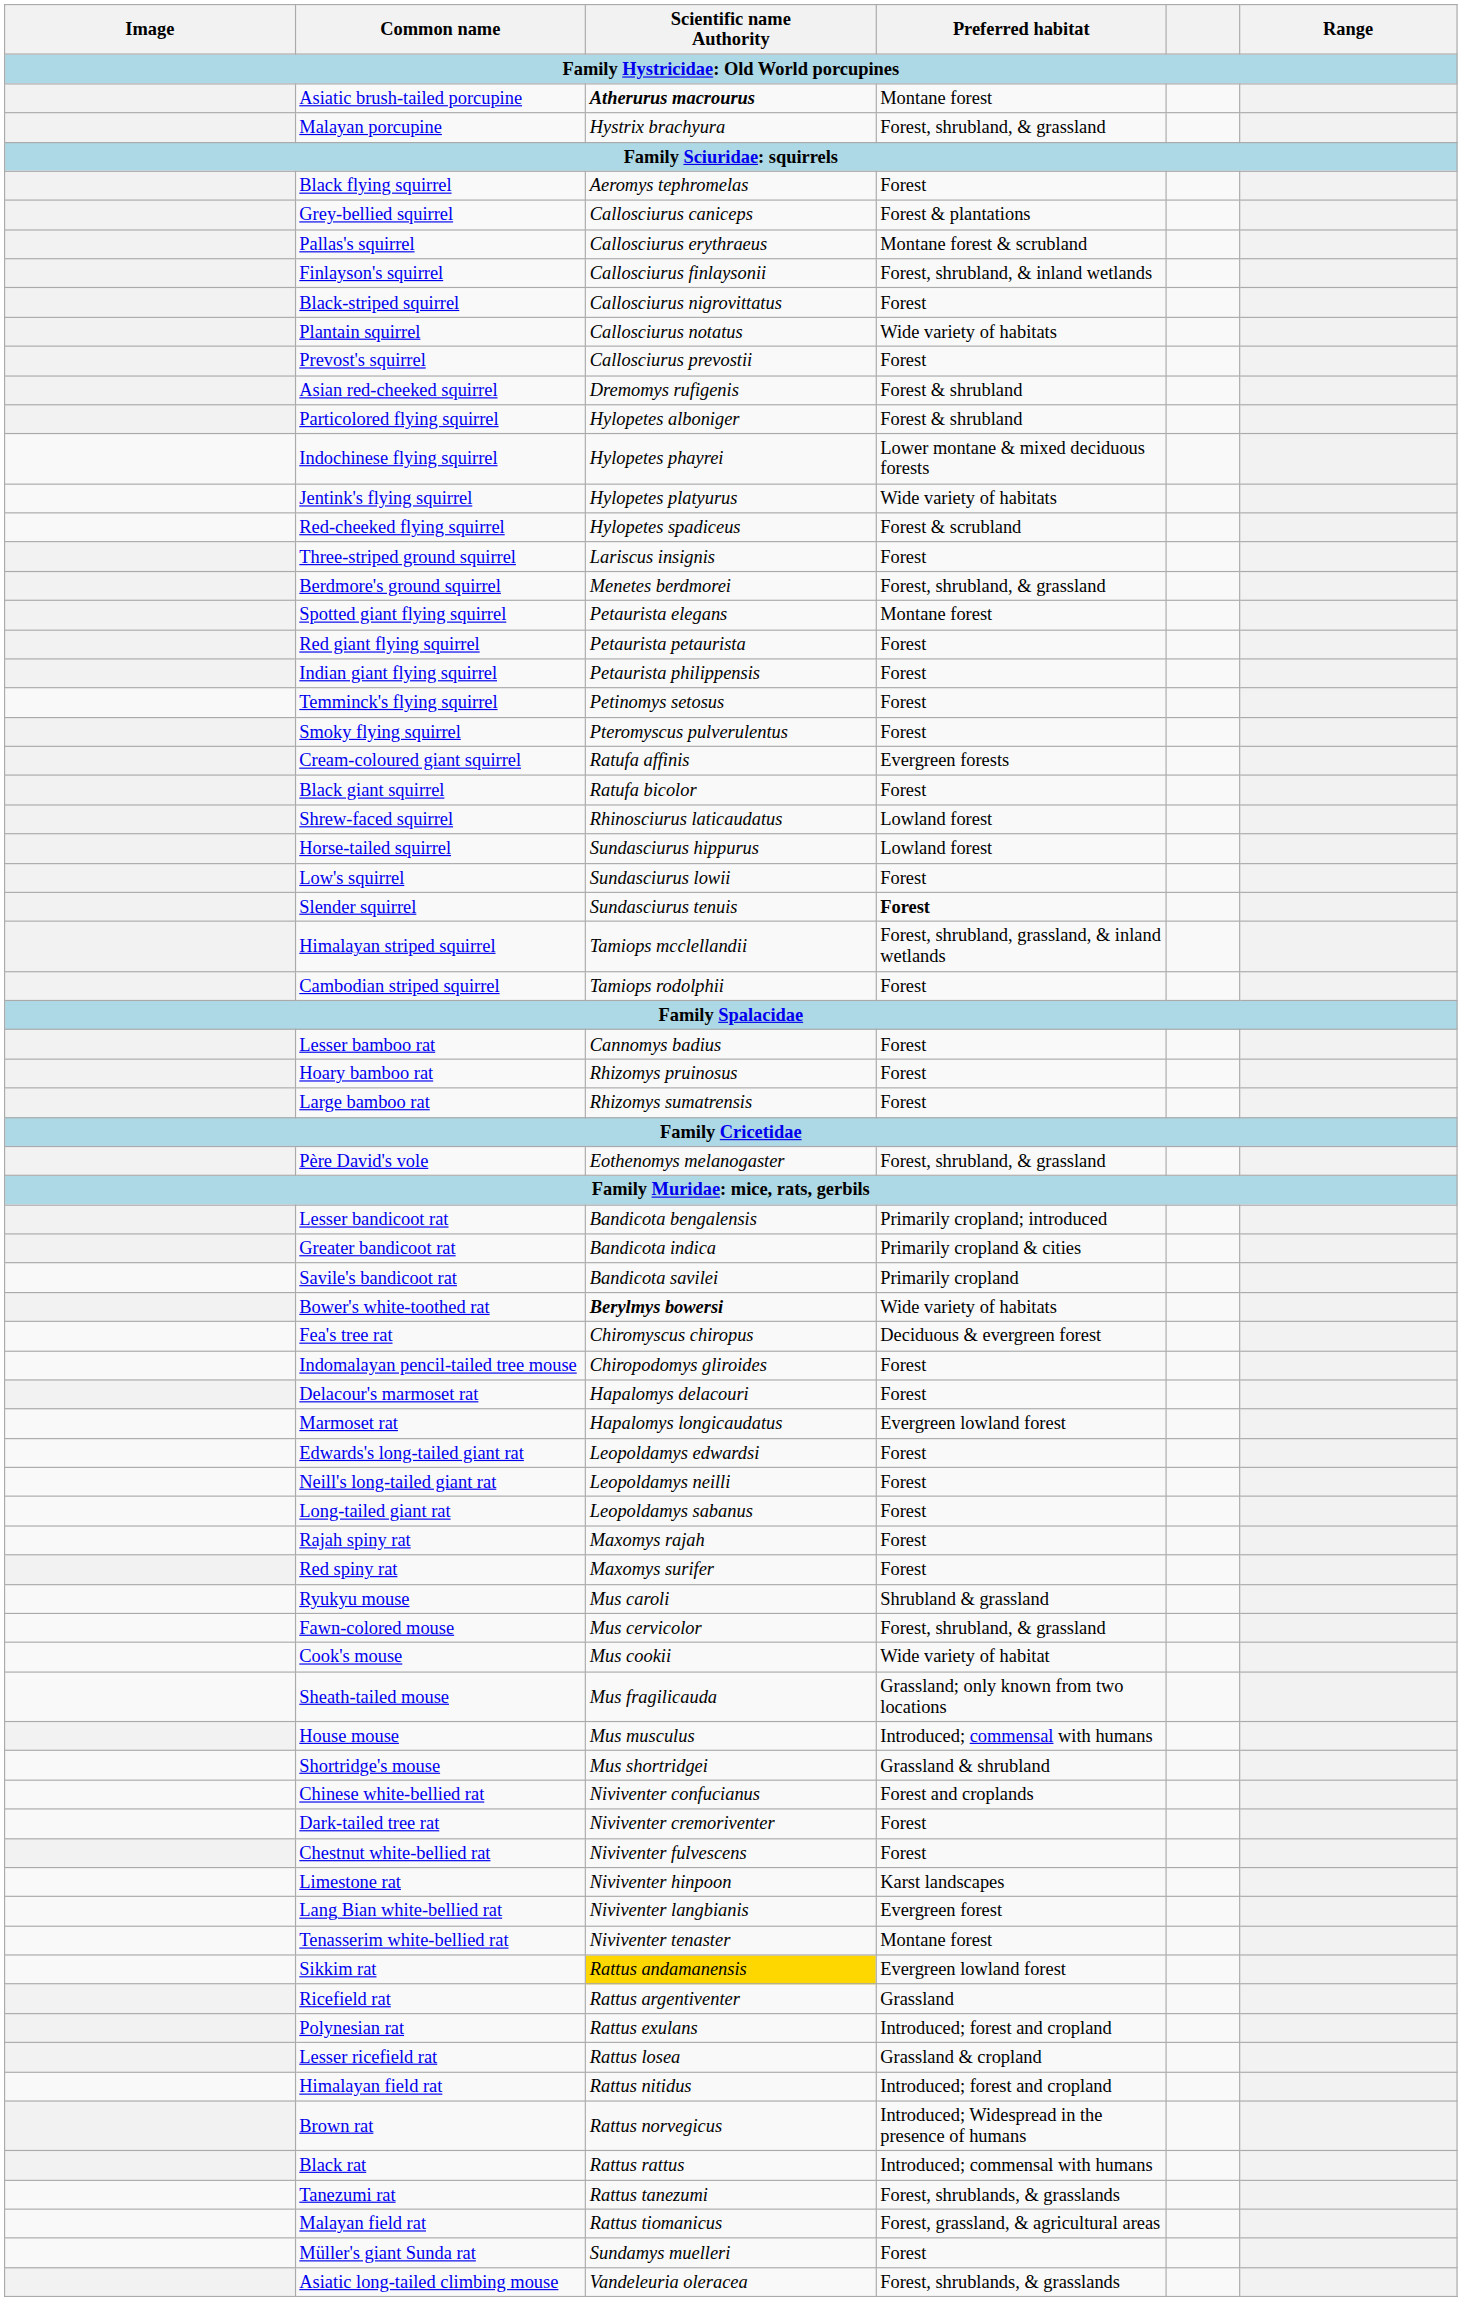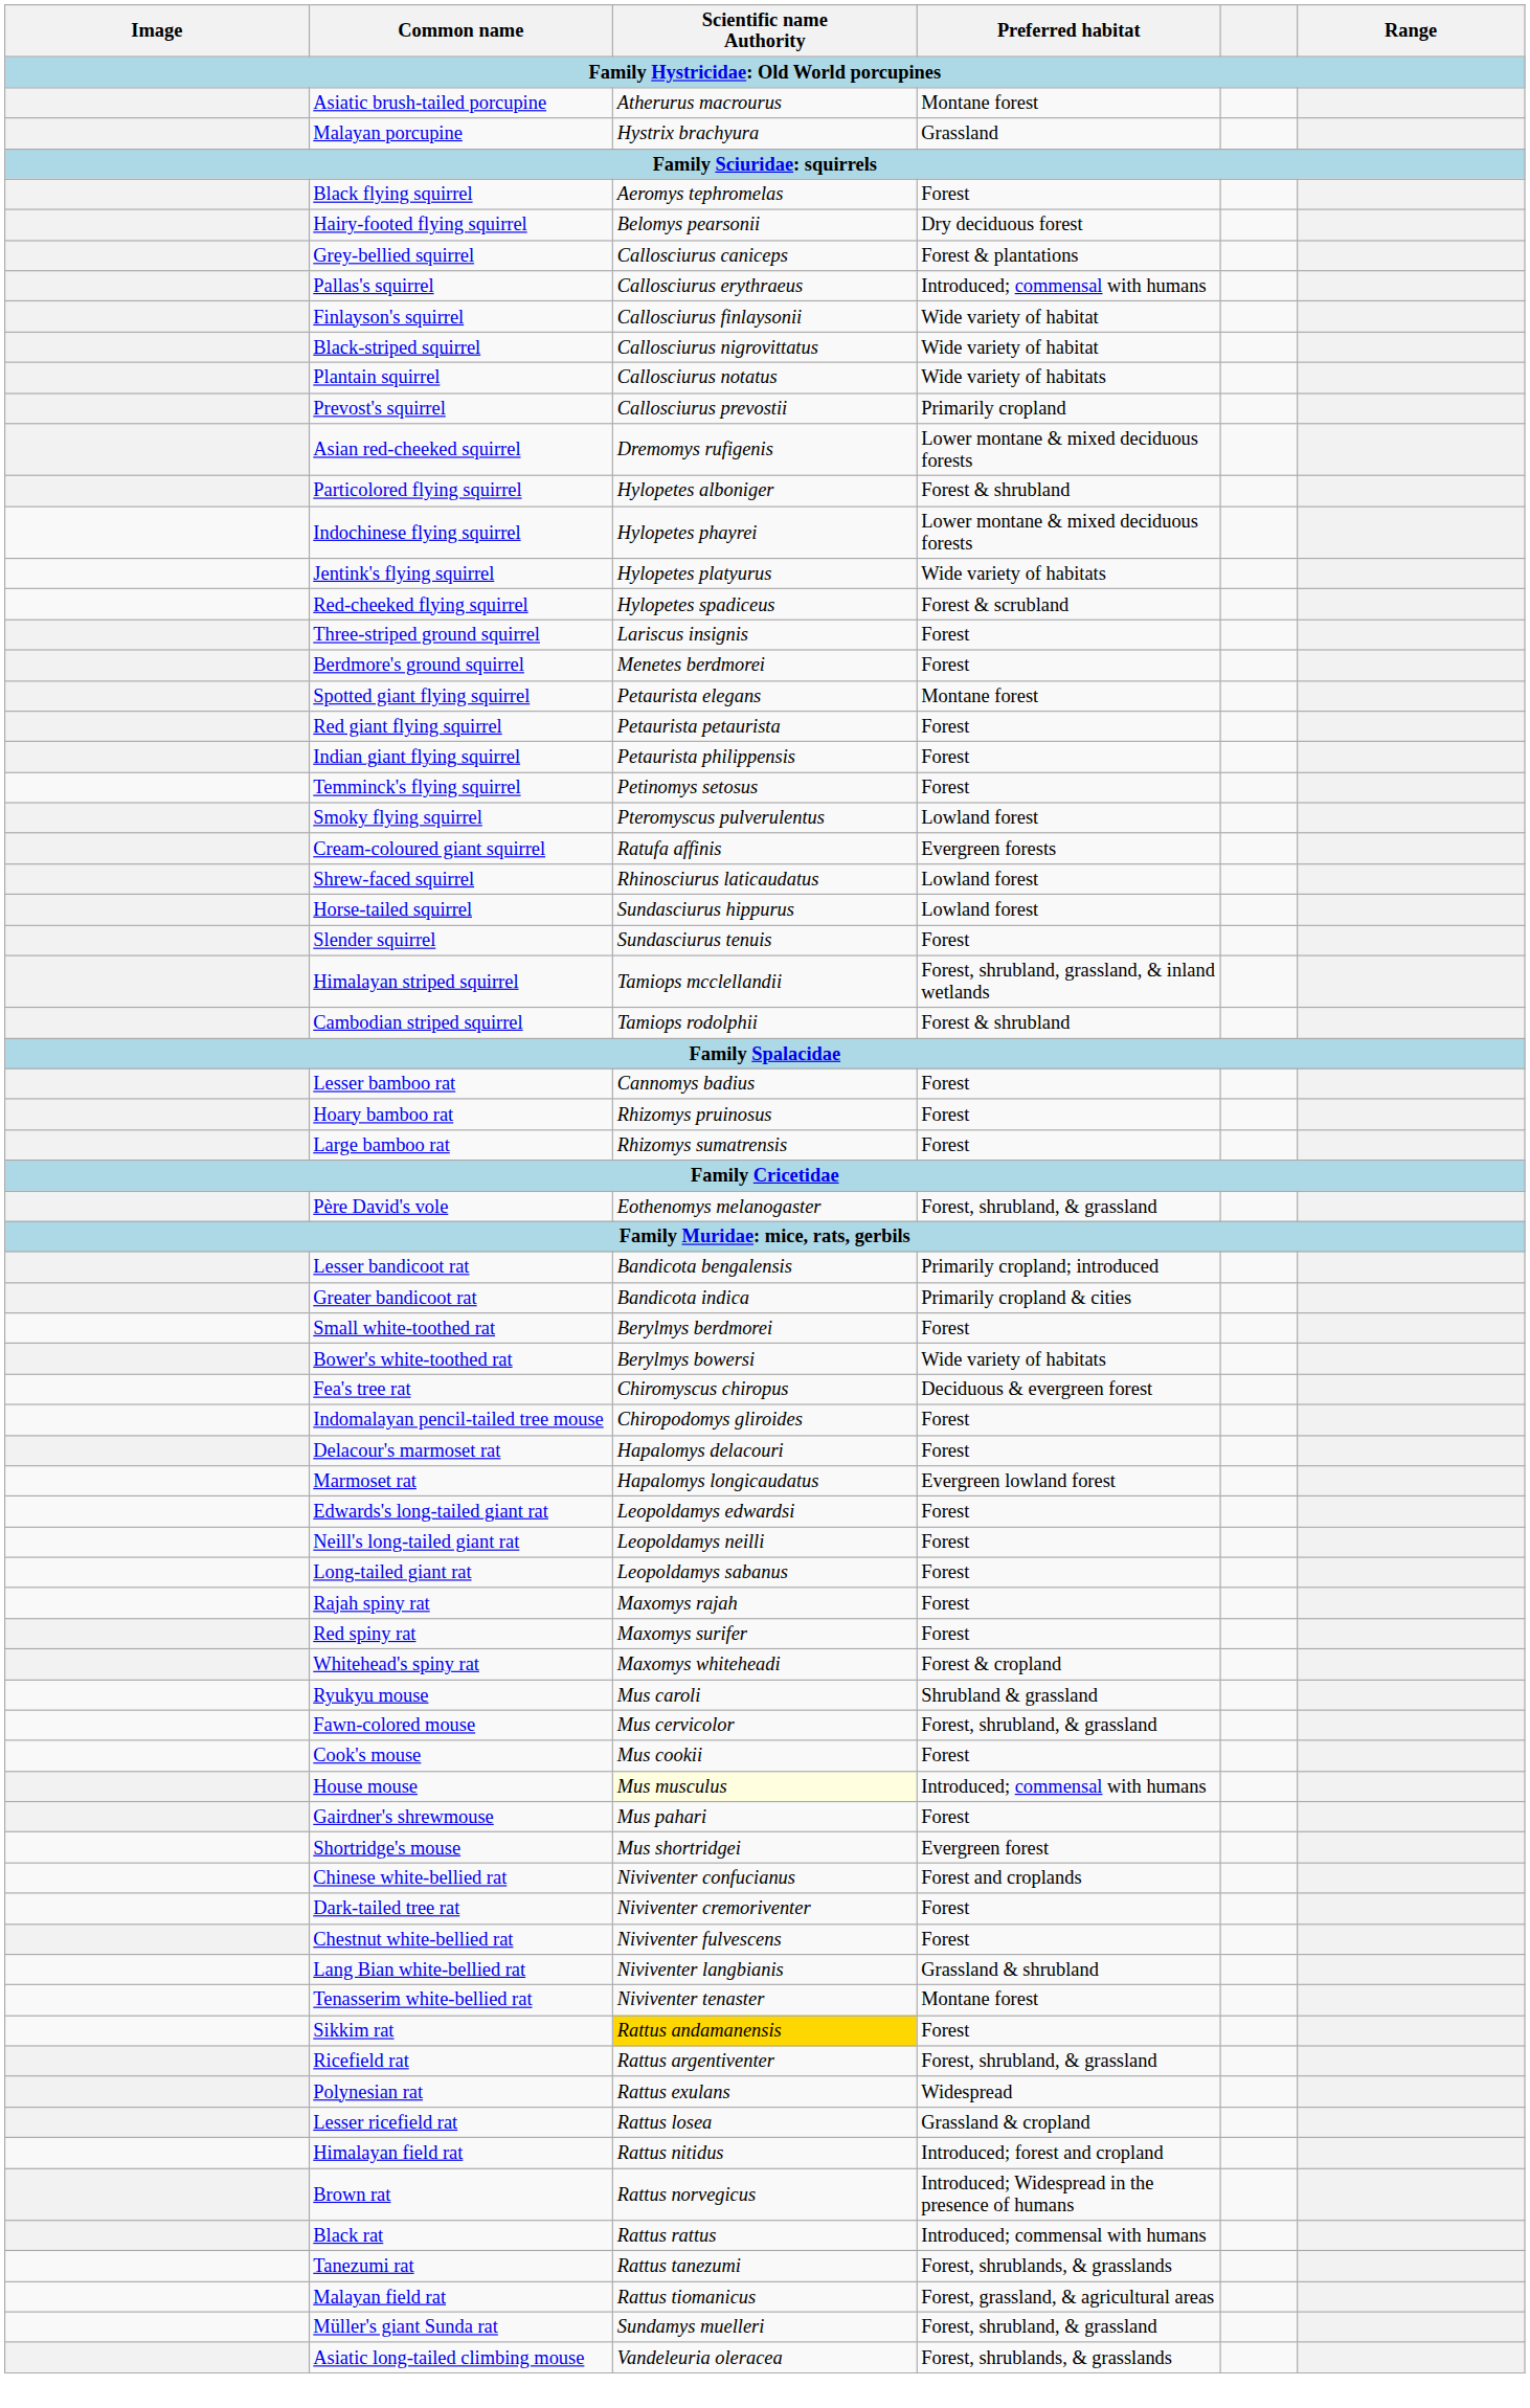Asiatic brush-tailed porcupine | Scientific name Authority: bold -> normal
Malayan porcupine | Preferred habitat: Forest, shrubland, & grassland -> Grassland
+ row: Hairy-footed flying squirrel | Belomys pearsonii | Dry deciduous forest
Pallas's squirrel | Preferred habitat: Montane forest & scrubland -> Introduced; commensal with humans
Finlayson's squirrel | Preferred habitat: Forest, shrubland, & inland wetlands -> Wide variety of habitat
Black-striped squirrel | Preferred habitat: Forest -> Wide variety of habitat
Prevost's squirrel | Preferred habitat: Forest -> Primarily cropland
Asian red-cheeked squirrel | Preferred habitat: Forest & shrubland -> Lower montane & mixed deciduous forests
Berdmore's ground squirrel | Preferred habitat: Forest, shrubland, & grassland -> Forest
Smoky flying squirrel | Preferred habitat: Forest -> Lowland forest
- row: Black giant squirrel | Ratufa bicolor | Forest
- row: Low's squirrel | Sundasciurus lowii | Forest
Slender squirrel | Preferred habitat: bold -> normal
Cambodian striped squirrel | Preferred habitat: Forest -> Forest & shrubland
- row: Savile's bandicoot rat | Bandicota savilei | Primarily cropland
+ row: Small white-toothed rat | Berylmys berdmorei | Forest
Bower's white-toothed rat | Scientific name Authority: bold -> normal
+ row: Whitehead's spiny rat | Maxomys whiteheadi | Forest & cropland
Cook's mouse | Preferred habitat: Wide variety of habitat -> Forest
- row: Sheath-tailed mouse | Mus fragilicauda | Grassland; only known from two locations
House mouse | Scientific name Authority: no background -> lightyellow background
+ row: Gairdner's shrewmouse | Mus pahari | Forest
Shortridge's mouse | Preferred habitat: Grassland & shrubland -> Evergreen forest
- row: Limestone rat | Niviventer hinpoon | Karst landscapes
Lang Bian white-bellied rat | Preferred habitat: Evergreen forest -> Grassland & shrubland
Sikkim rat | Preferred habitat: Evergreen lowland forest -> Forest
Ricefield rat | Preferred habitat: Grassland -> Forest, shrubland, & grassland
Polynesian rat | Preferred habitat: Introduced; forest and cropland -> Widespread
Müller's giant Sunda rat | Preferred habitat: Forest -> Forest, shrubland, & grassland
